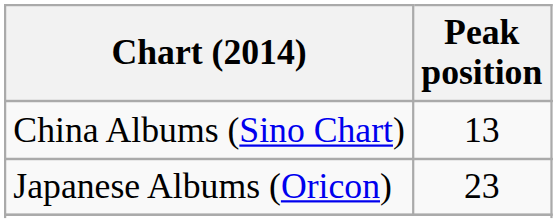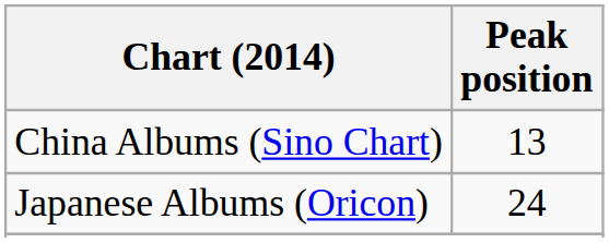Japanese Albums (Oricon) | Peak position: 23 -> 24
